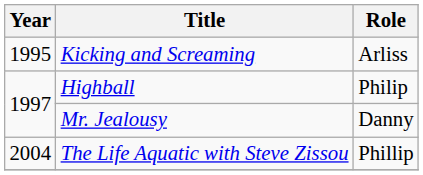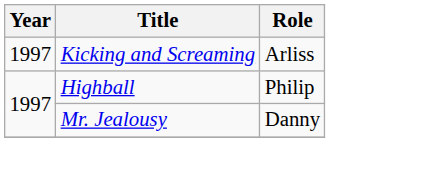Kicking and Screaming | Year: 1995 -> 1997
- row: 2004 | The Life Aquatic with Steve Zissou | Phillip
